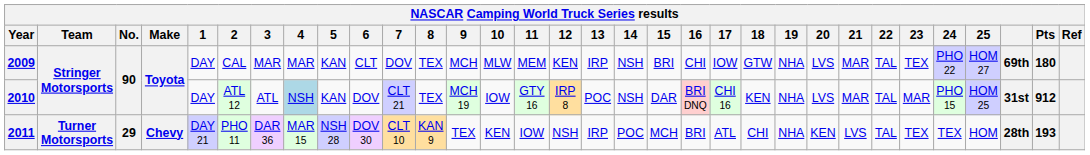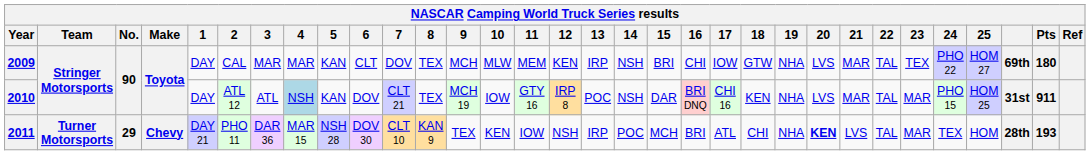2010 | Pts: 912 -> 911
2011 | 20: normal -> bold
2011 | 23: TEX -> MAR
